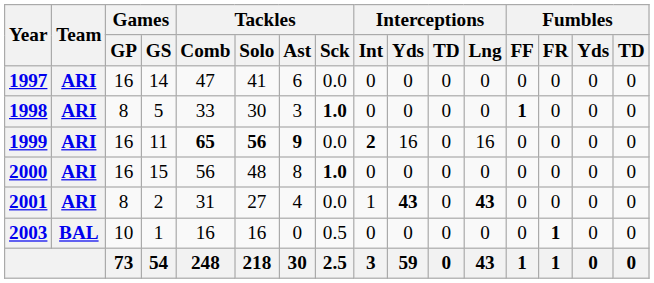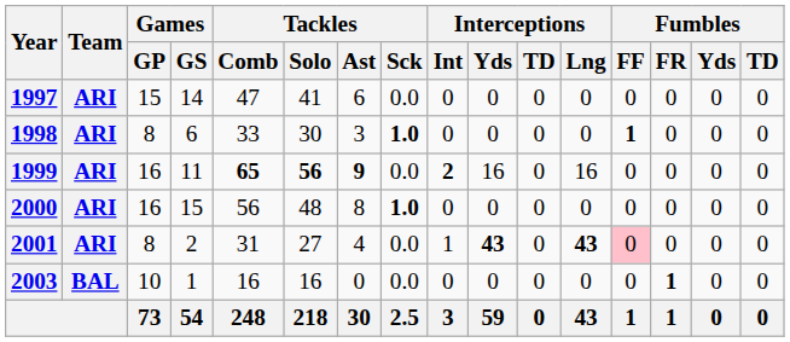1997 | Games / GP: 16 -> 15
1998 | Games / GS: 5 -> 6
2001 | Fumbles / FF: no background -> pink background
2003 | Tackles / Sck: 0.5 -> 0.0
